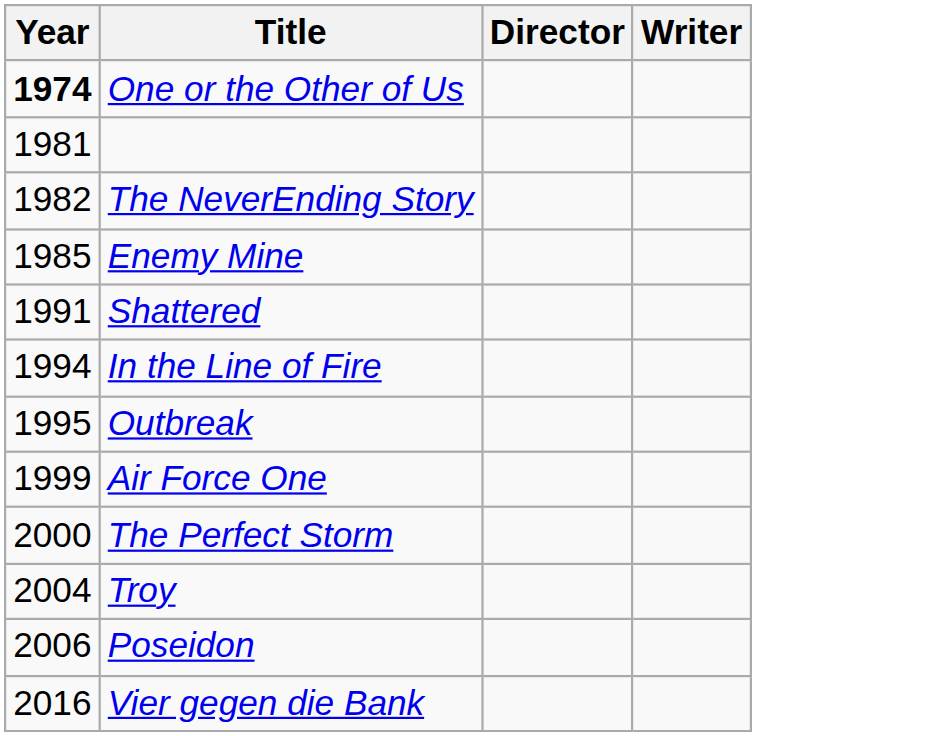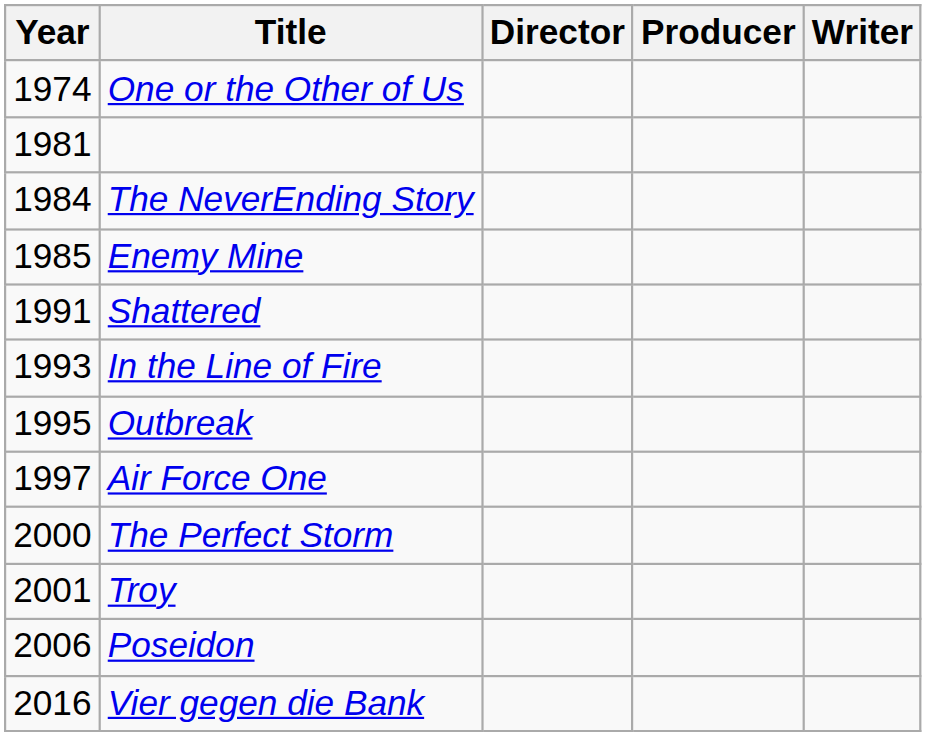+ column: Producer
One or the Other of Us | Year: bold -> normal
The NeverEnding Story | Year: 1982 -> 1984
In the Line of Fire | Year: 1994 -> 1993
Air Force One | Year: 1999 -> 1997
Troy | Year: 2004 -> 2001
